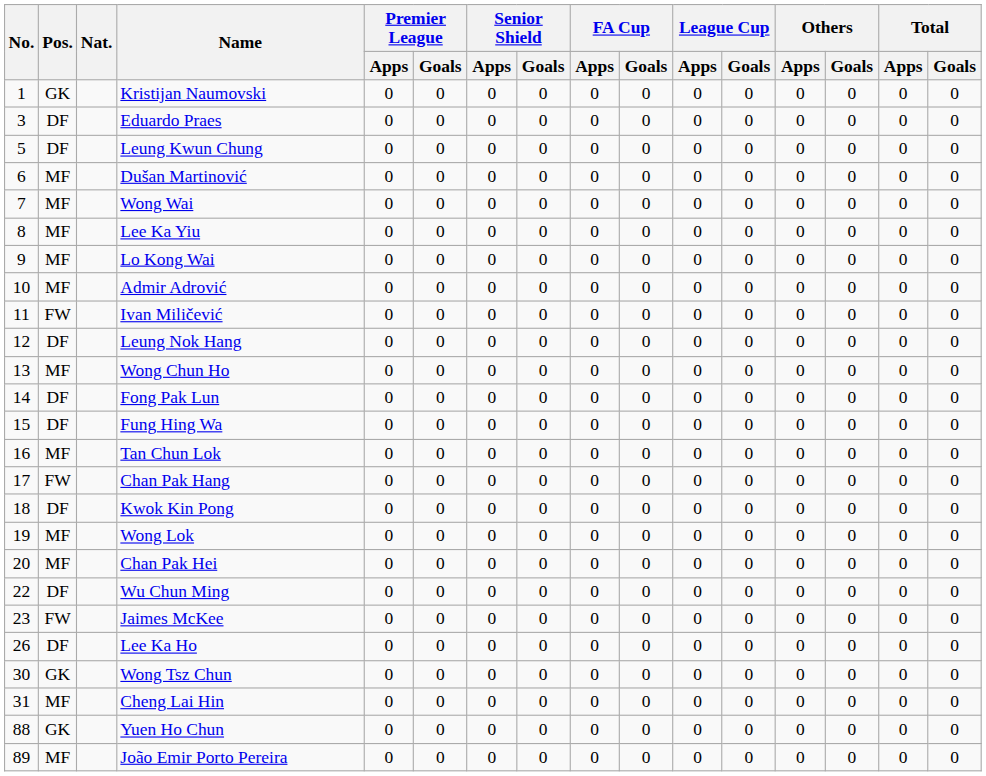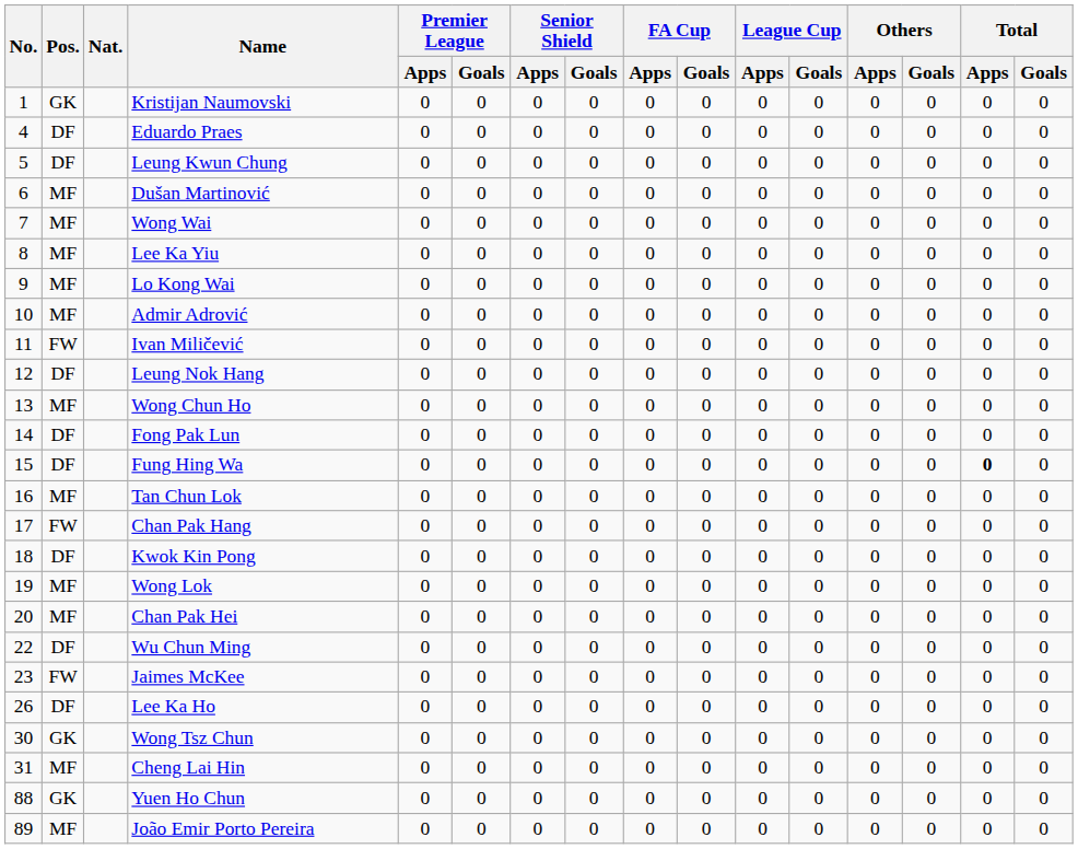Eduardo Praes | No.: 3 -> 4
Fung Hing Wa | Total / Apps: normal -> bold
